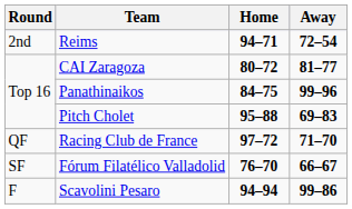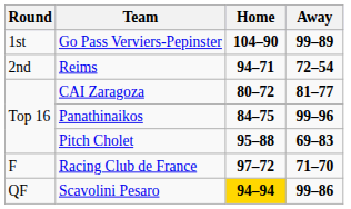+ row: 1st | Go Pass Verviers-Pepinster | 104–90 | 99–89
Racing Club de France | Round: QF -> F
- row: SF | Fórum Filatélico Valladolid | 76–70 | 66–67
Scavolini Pesaro | Round: F -> QF
Scavolini Pesaro | Home: no background -> gold background
